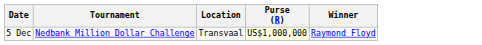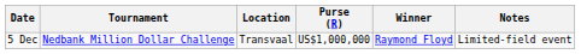+ column: Notes | Limited-field event
5 Dec | Purse (R): lightyellow background -> no background
